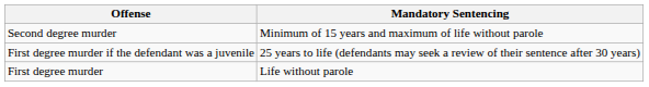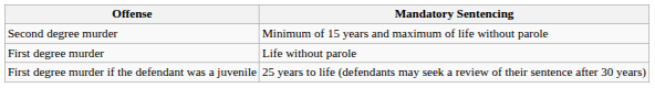rows swapped: First degree murder if the defendant was a juvenile <-> First degree murder
